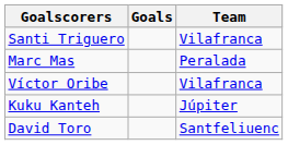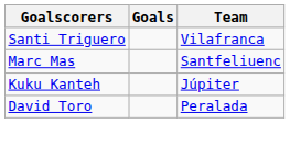Marc Mas | Team: Peralada -> Santfeliuenc
- row: Víctor Oribe | Vilafranca
David Toro | Team: Santfeliuenc -> Peralada
